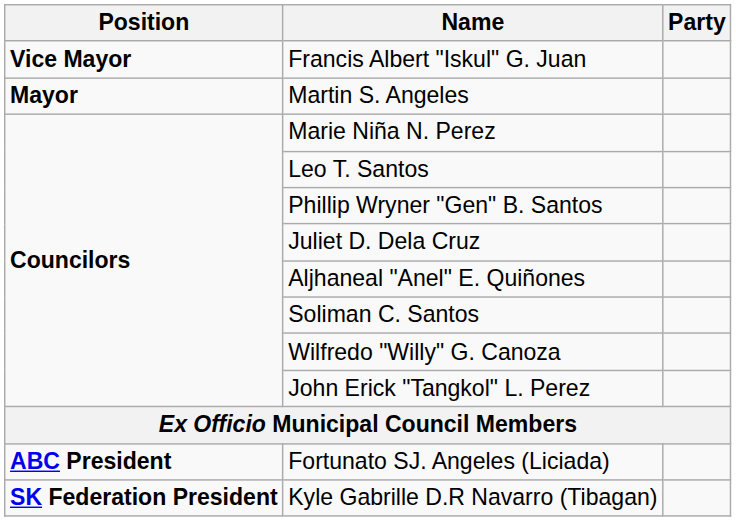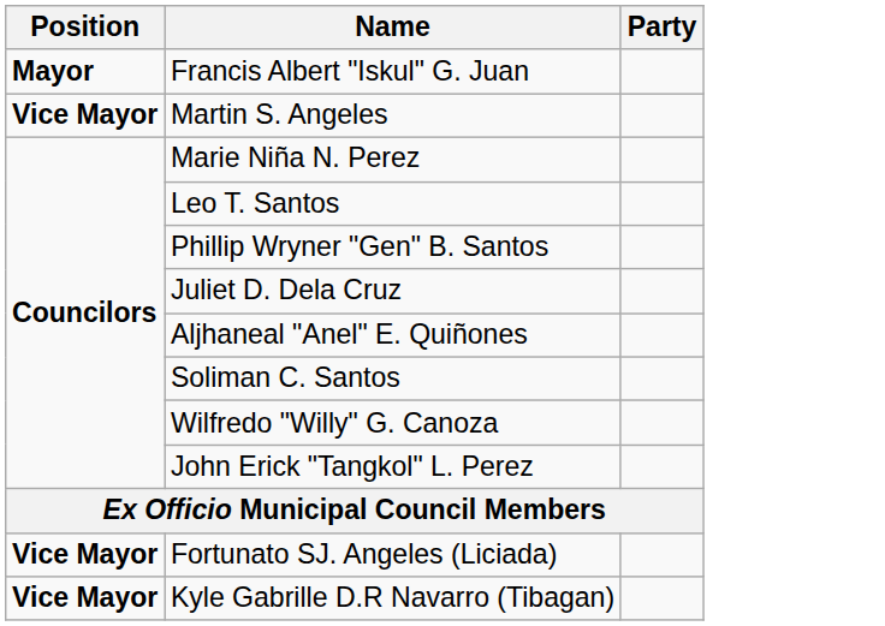Francis Albert "Iskul" G. Juan | Position: Vice Mayor -> Mayor
Martin S. Angeles | Position: Mayor -> Vice Mayor
Fortunato SJ. Angeles (Liciada) | Position: ABC President -> Vice Mayor
Kyle Gabrille D.R Navarro (Tibagan) | Position: SK Federation President -> Vice Mayor
